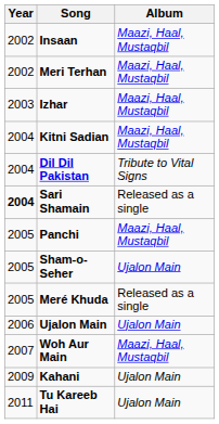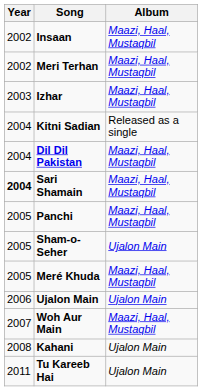Kitni Sadian | Album: Maazi, Haal, Mustaqbil -> Released as a single
Dil Dil Pakistan | Album: Tribute to Vital Signs -> Maazi, Haal, Mustaqbil
Sari Shamain | Album: Released as a single -> Maazi, Haal, Mustaqbil
Meré Khuda | Album: Released as a single -> Maazi, Haal, Mustaqbil
Kahani | Year: 2009 -> 2008
